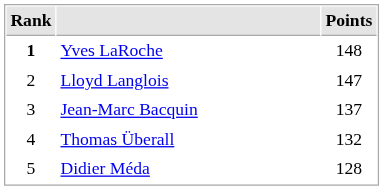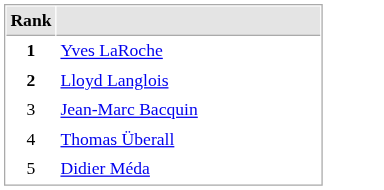- column: Points | 148 | 147 | 137 | 132 | 128
Lloyd Langlois | Rank: normal -> bold
